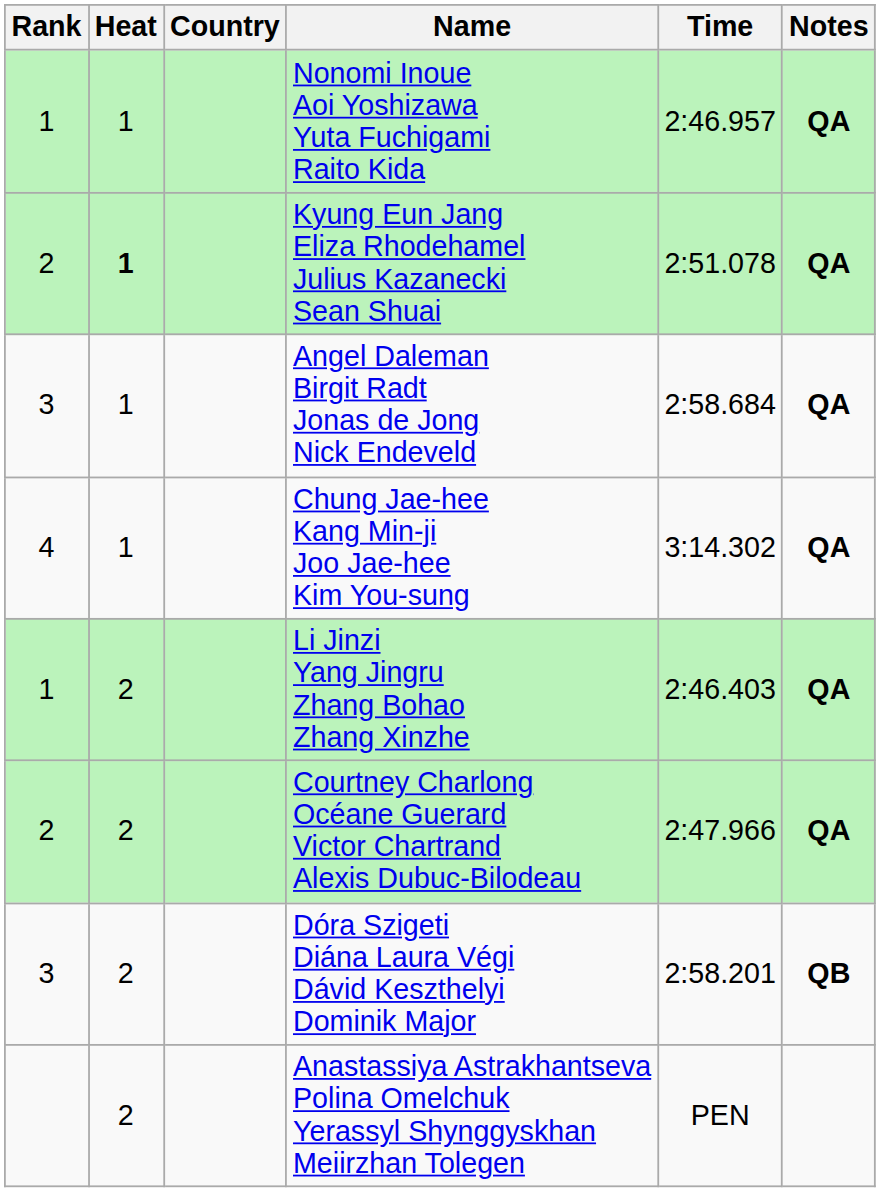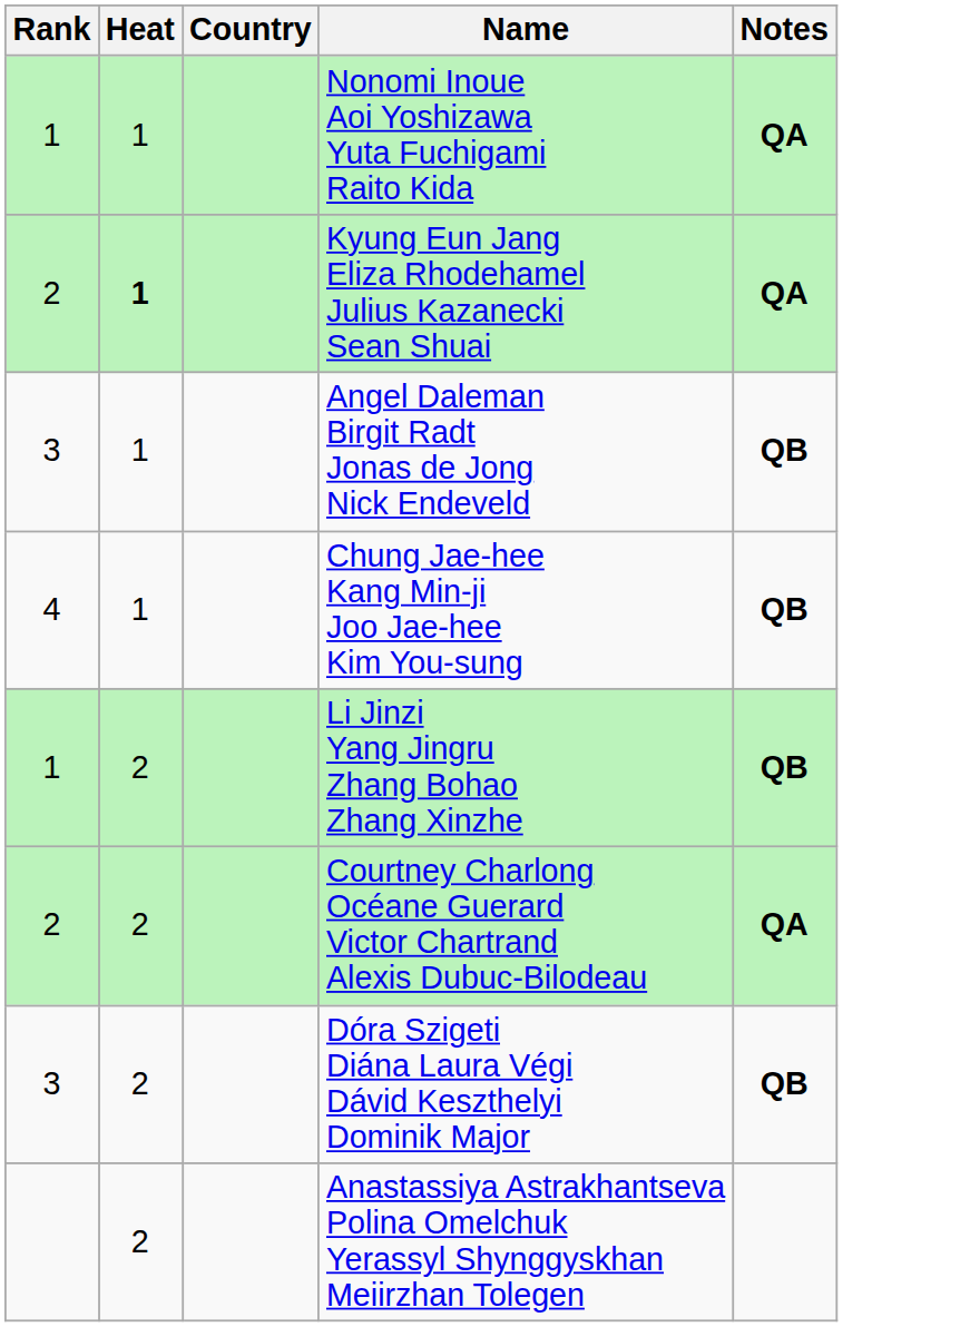- column: Time | 2:46.957 | 2:51.078 | 2:58.684 | 3:14.302 | 2:46.403 | 2:47.966 | 2:58.201 | PEN
Angel Daleman Birgit Radt Jonas de Jong Nick Endeveld | Notes: QA -> QB
Chung Jae-hee Kang Min-ji Joo Jae-hee Kim You-sung | Notes: QA -> QB
Li Jinzi Yang Jingru Zhang Bohao Zhang Xinzhe | Notes: QA -> QB
